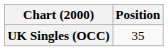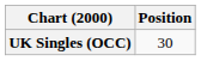UK Singles (OCC) | Position: 35 -> 30
